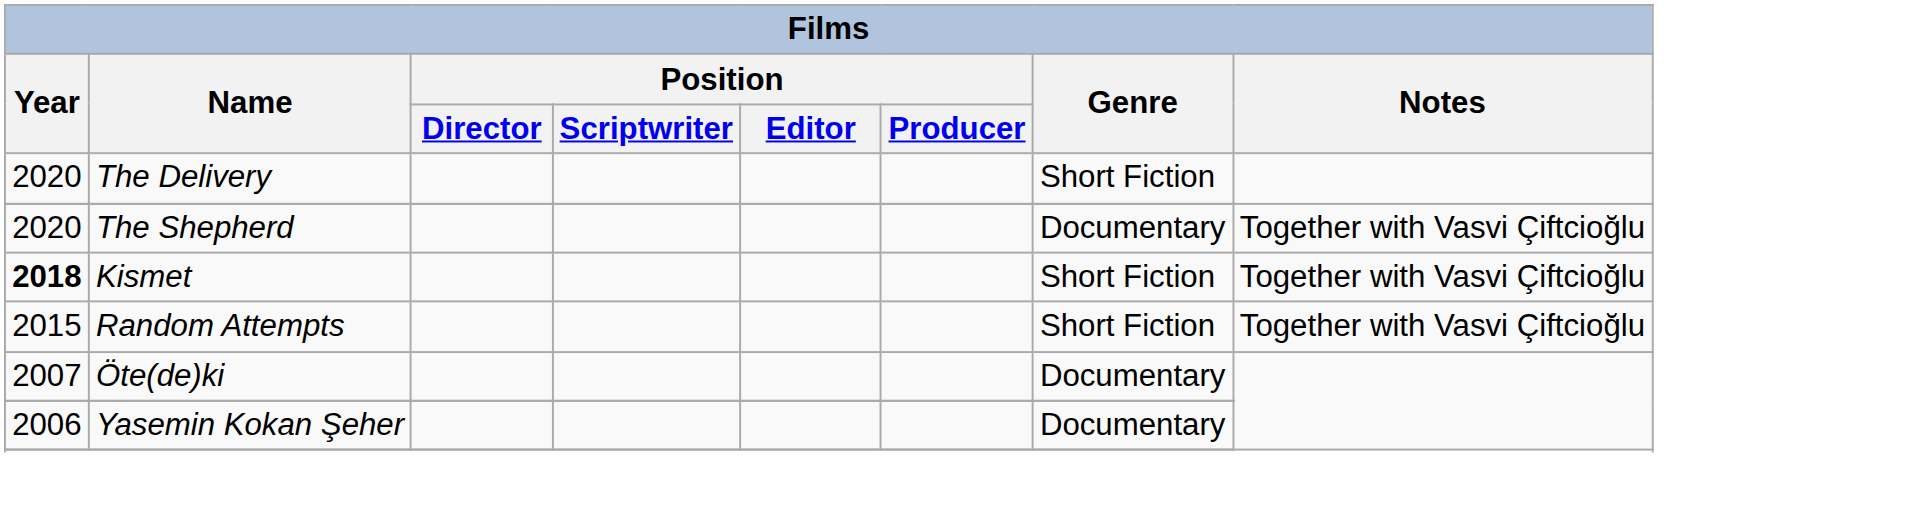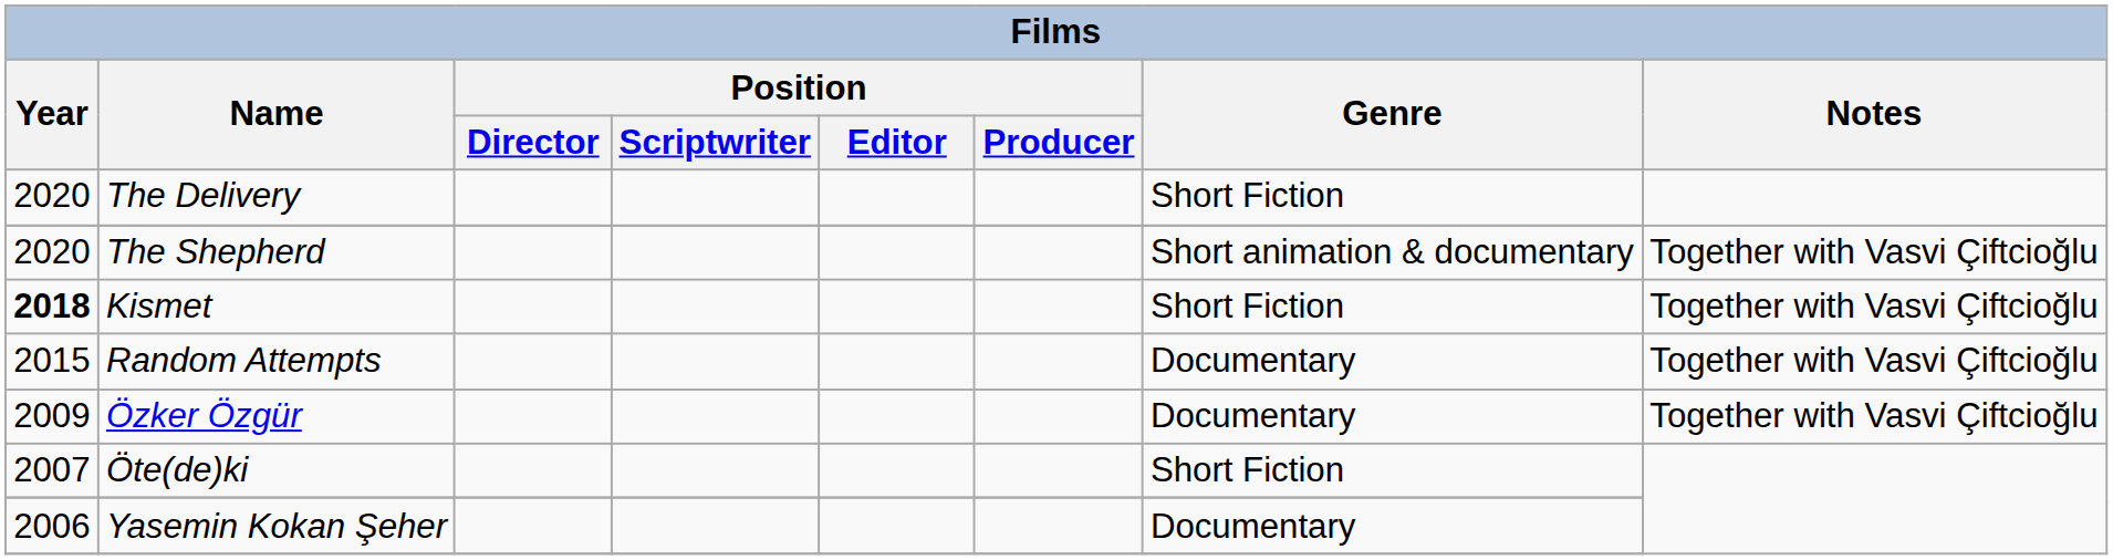The Shepherd | Genre: Documentary -> Short animation & documentary
Random Attempts | Genre: Short Fiction -> Documentary
+ row: 2009 | Özker Özgür | Documentary | Together with Vasvi Çiftcioğlu
Öte(de)ki | Genre: Documentary -> Short Fiction
